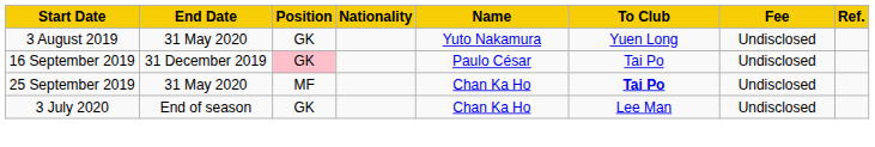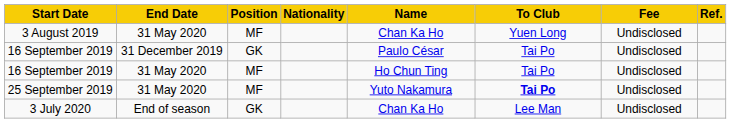3 August 2019 | Position: GK -> MF
3 August 2019 | Name: Yuto Nakamura -> Chan Ka Ho
16 September 2019 / 31 December 2019 | Position: pink background -> no background
+ row: 16 September 2019 | 31 May 2020 | MF | Ho Chun Ting | Tai Po | Undisclosed
25 September 2019 | Name: Chan Ka Ho -> Yuto Nakamura
